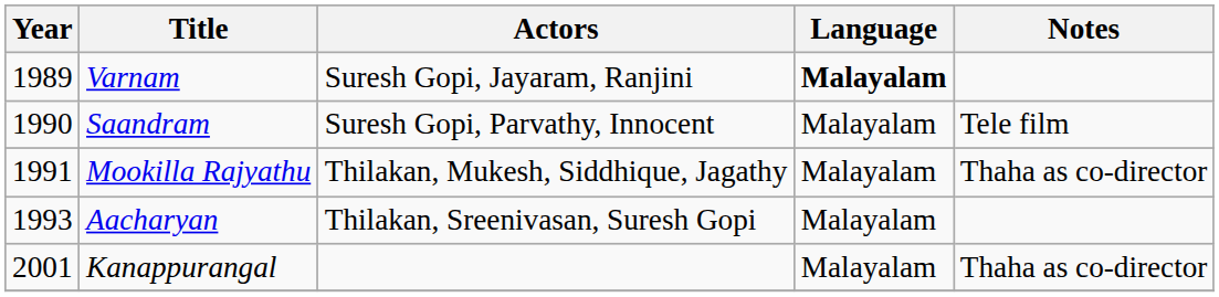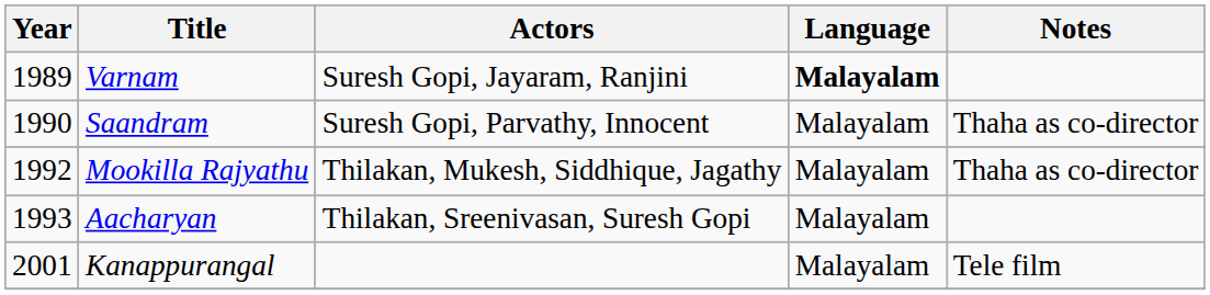Saandram | Notes: Tele film -> Thaha as co-director
Mookilla Rajyathu | Year: 1991 -> 1992
Kanappurangal | Notes: Thaha as co-director -> Tele film
